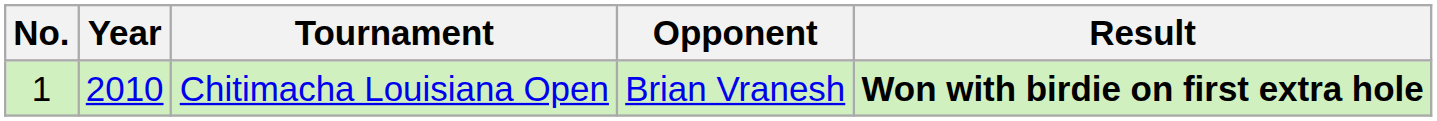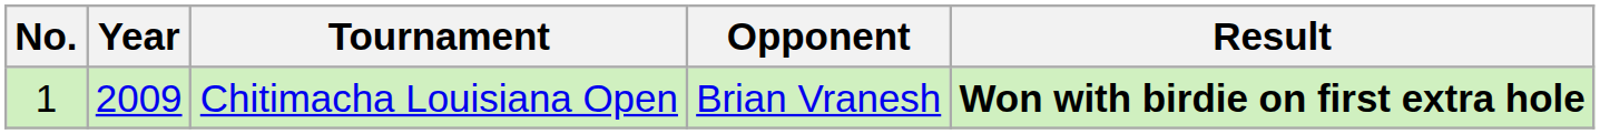Chitimacha Louisiana Open | Year: 2010 -> 2009
